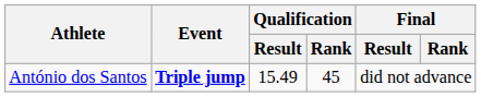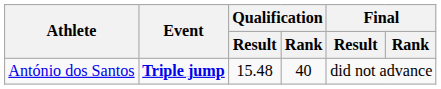António dos Santos | Qualification / Result: 15.49 -> 15.48
António dos Santos | Qualification / Rank: 45 -> 40
